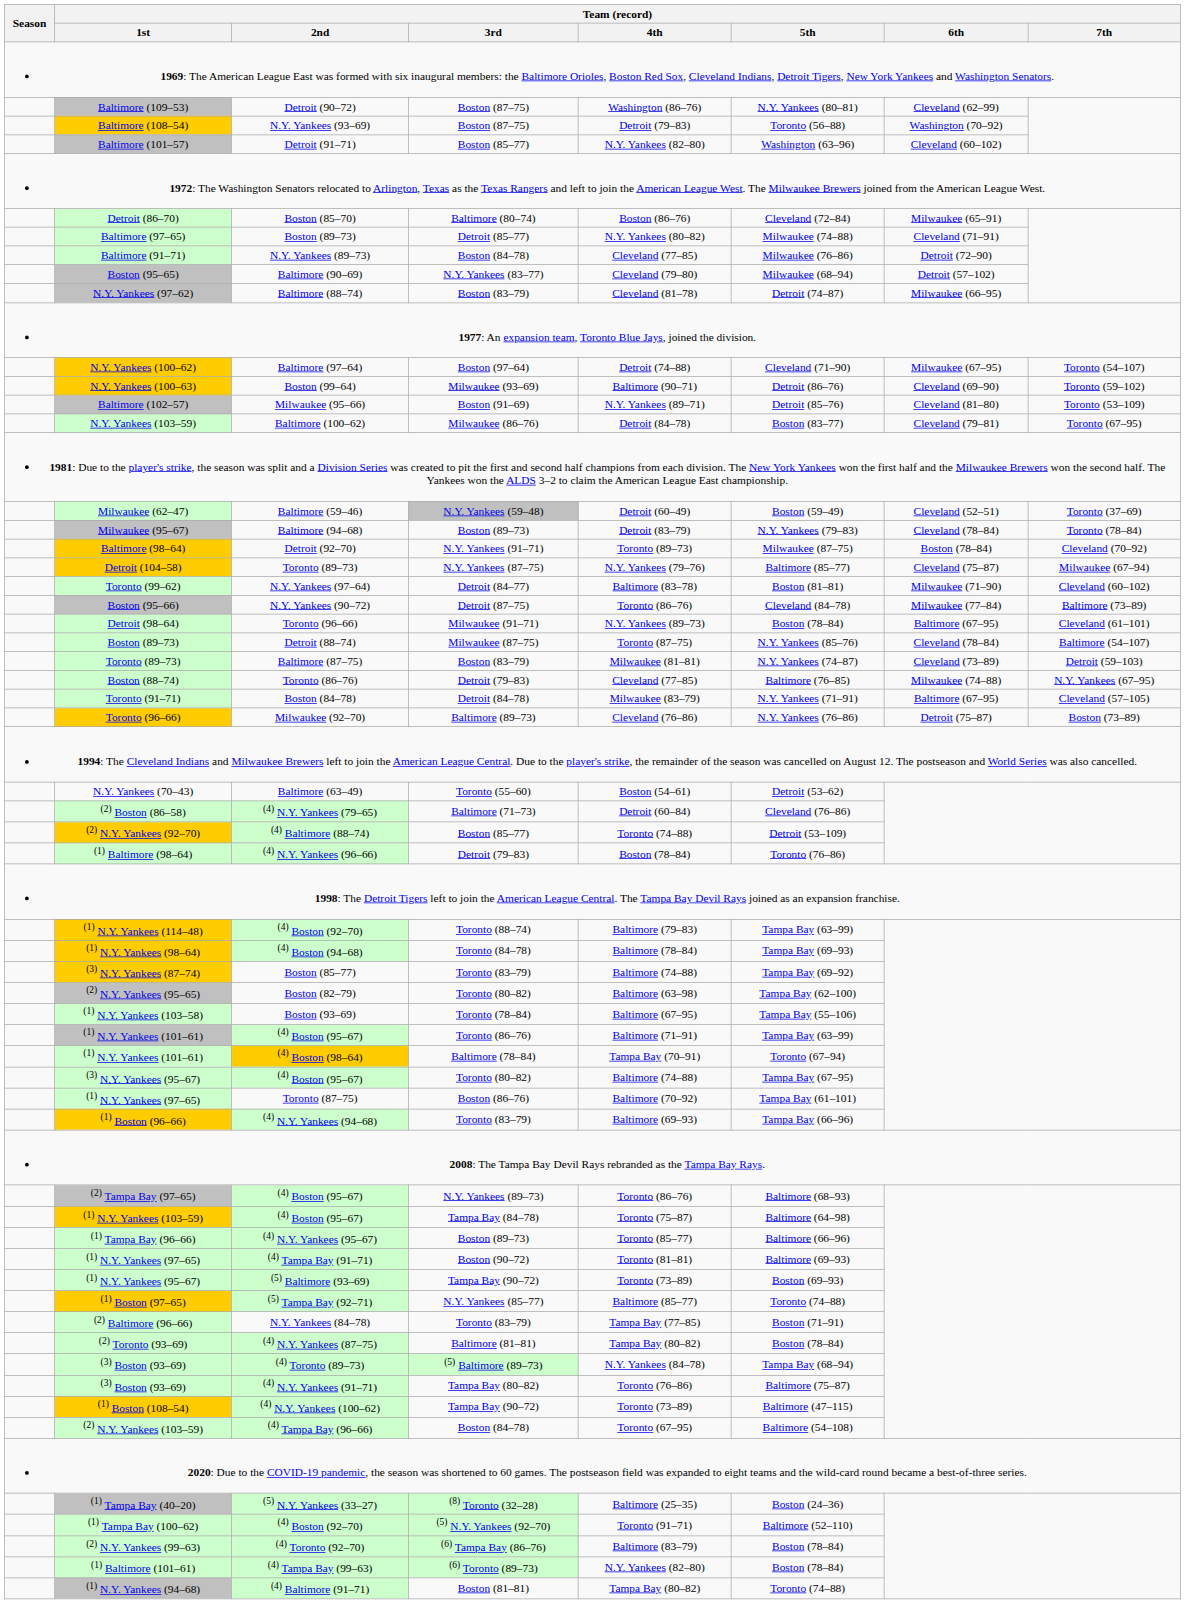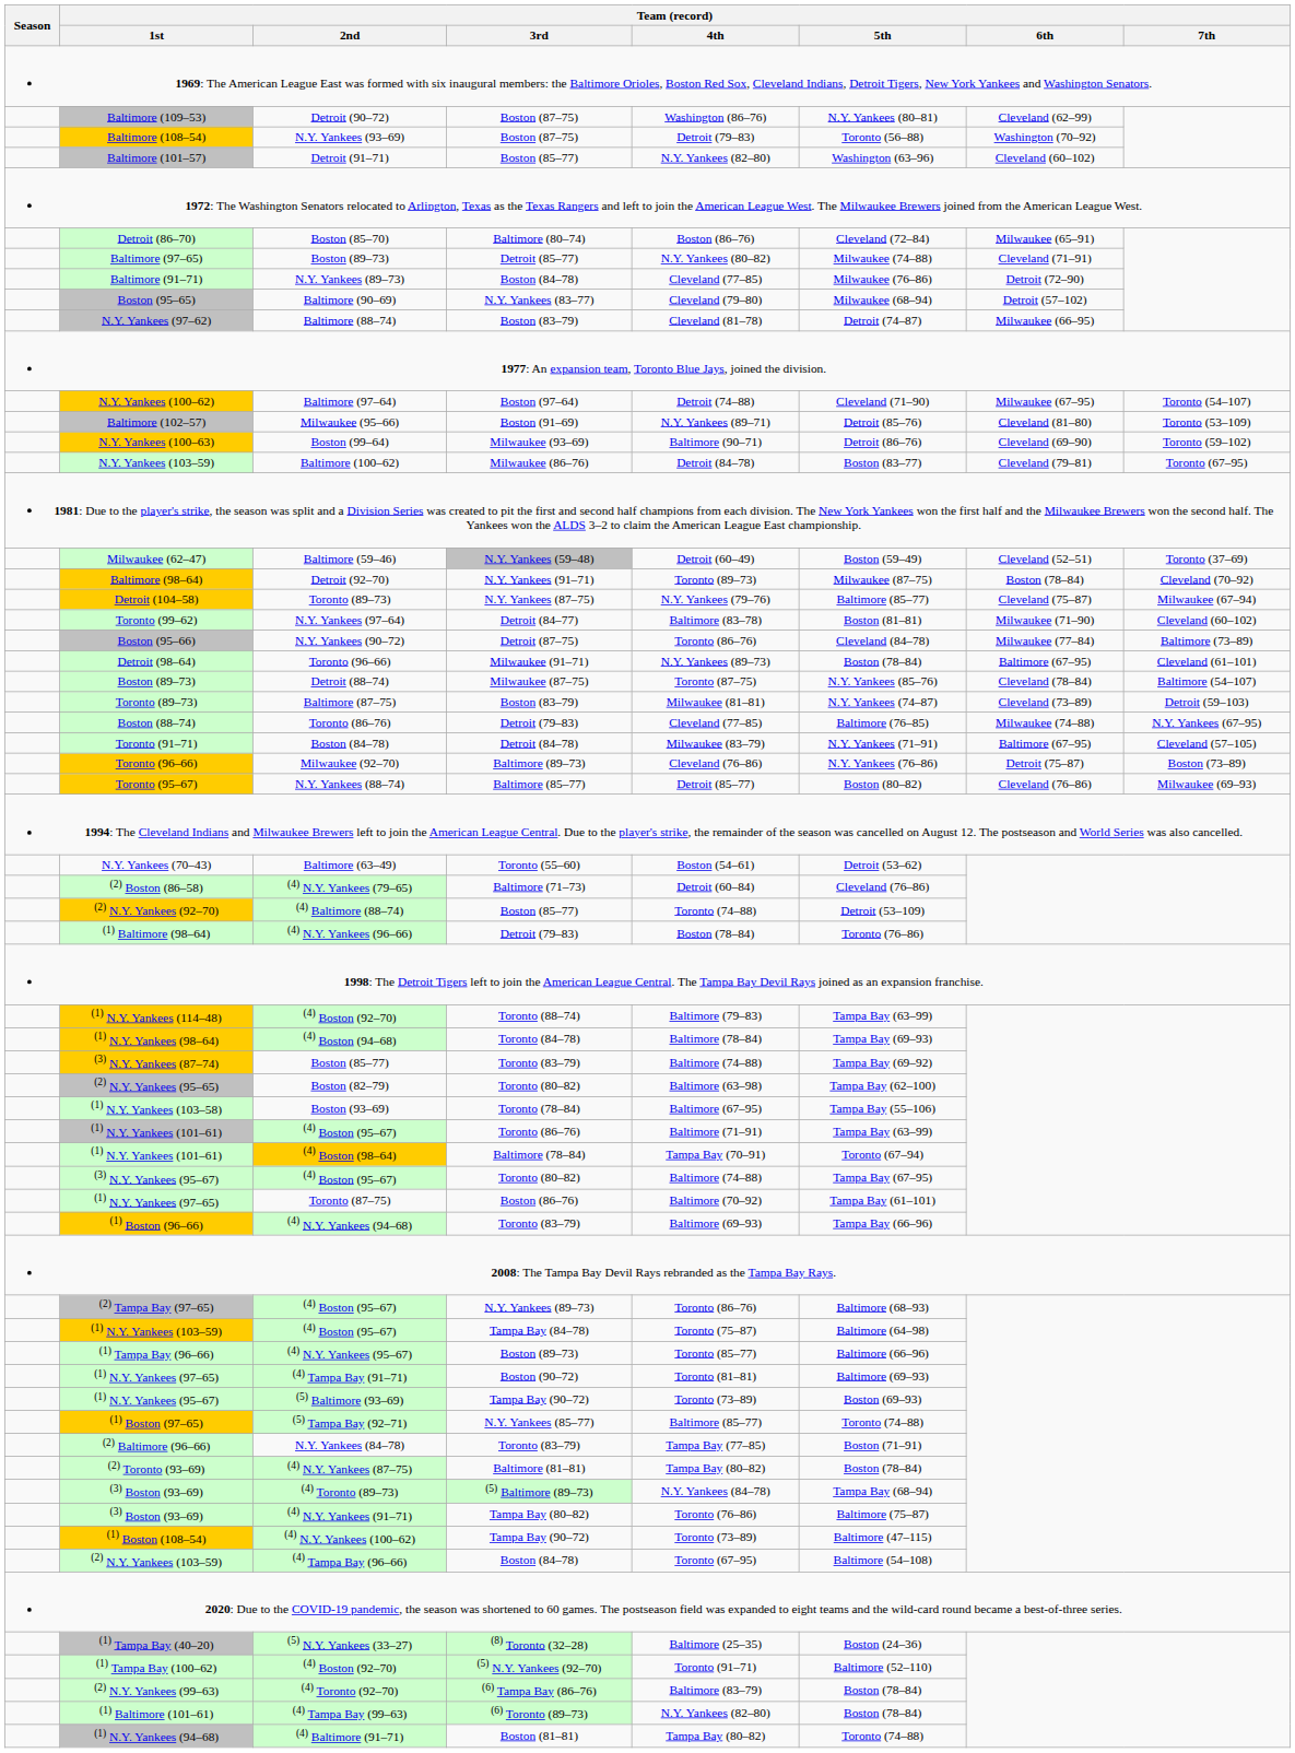rows swapped: N.Y. Yankees (100–63) <-> Baltimore (102–57)
- row: Milwaukee (95–67) | Baltimore (94–68) | Boston (89–73) | Detroit (83–79) | N.Y. Yankees (79–83) | Cleveland (78–84) | Toronto (78–84)
+ row: Toronto (95–67) | N.Y. Yankees (88–74) | Baltimore (85–77) | Detroit (85–77) | Boston (80–82) | Cleveland (76–86) | Milwaukee (69–93)
